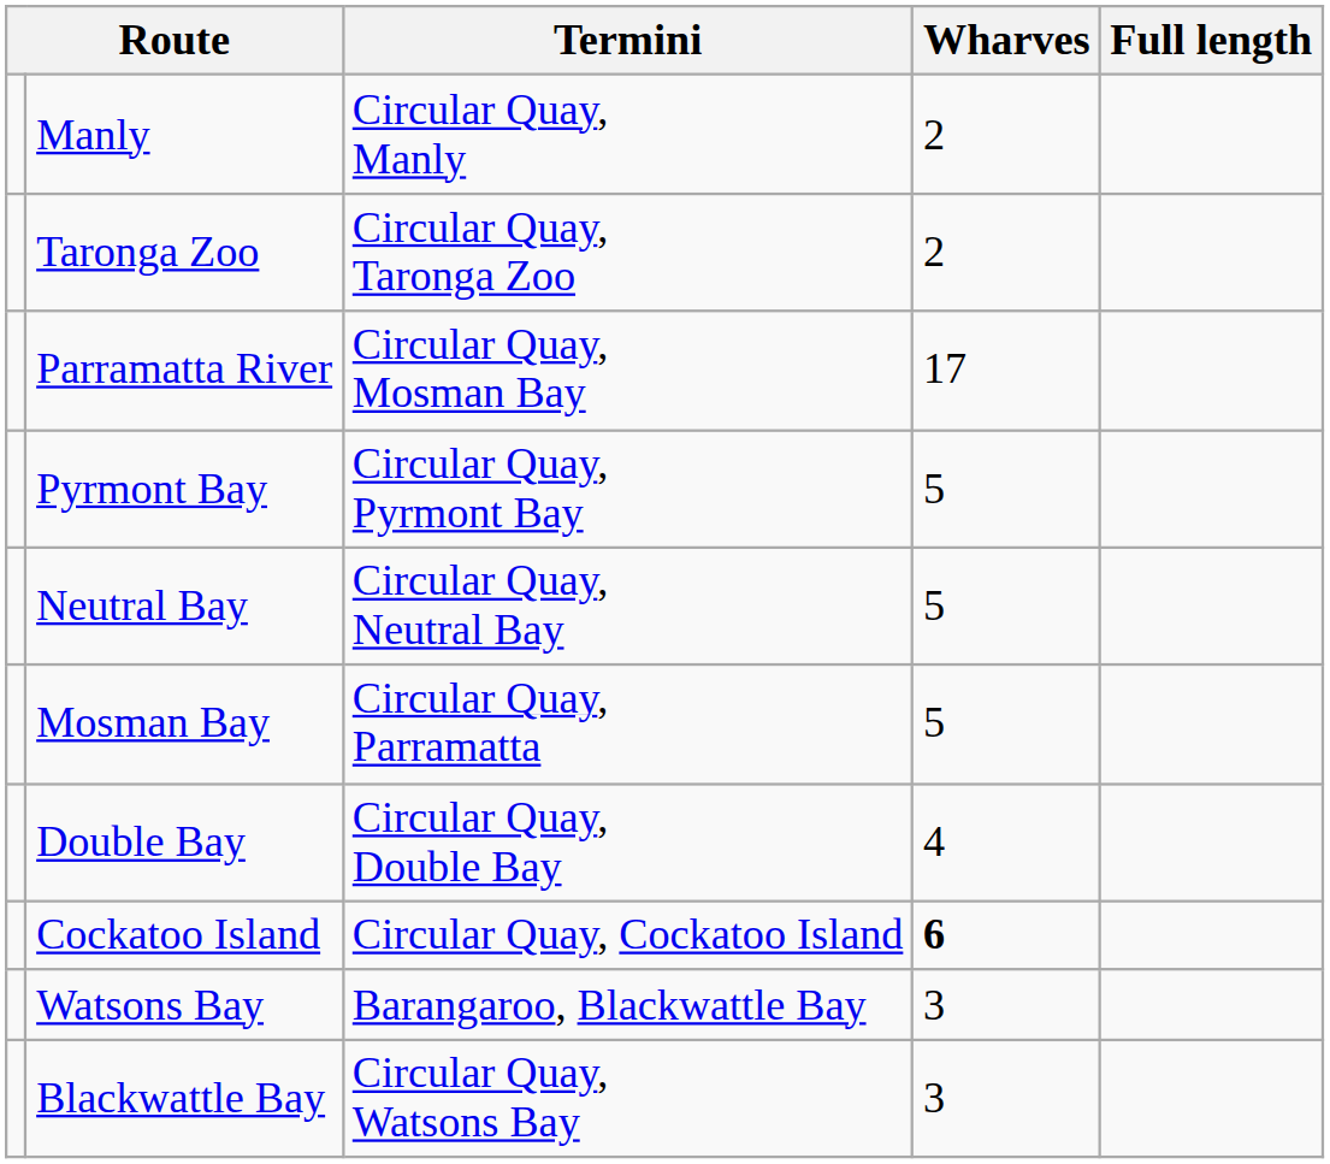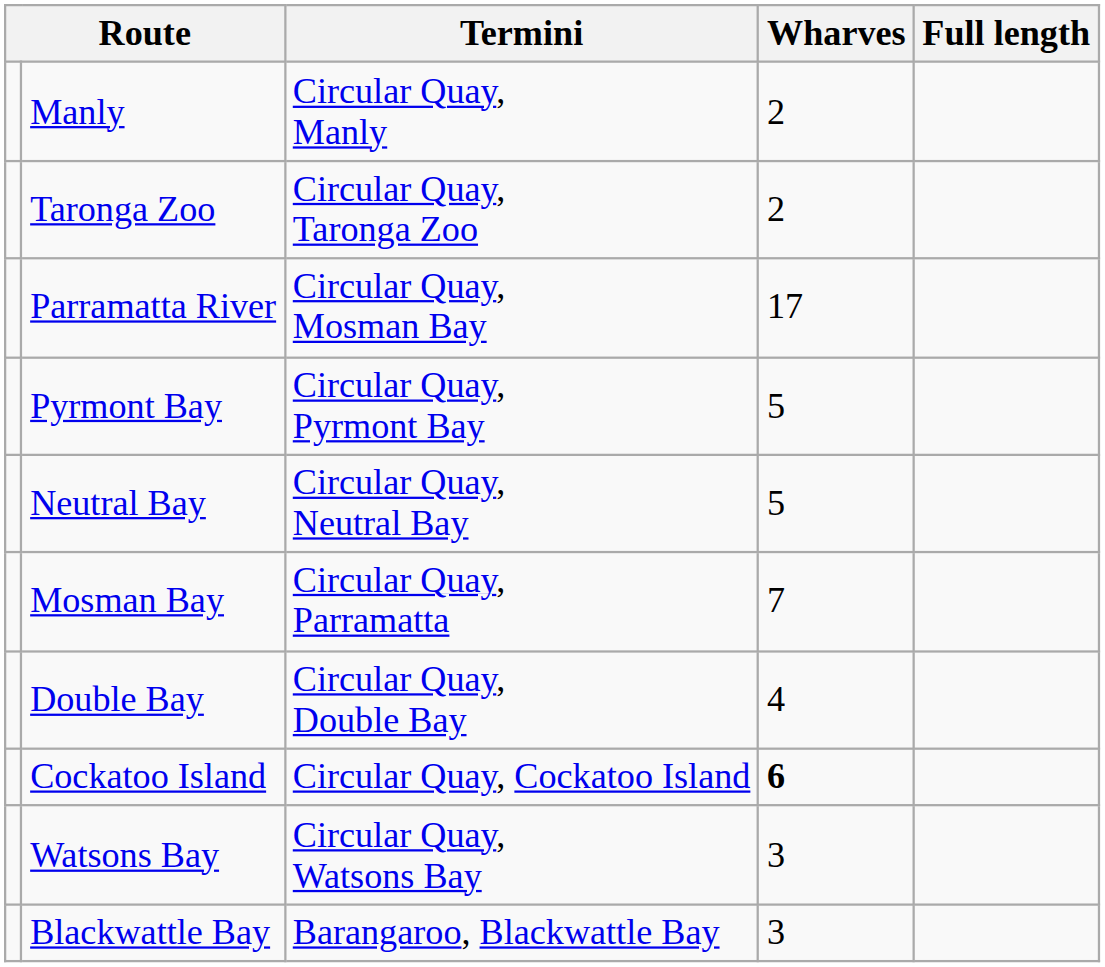Mosman Bay | Wharves: 5 -> 7
Watsons Bay | Termini: Barangaroo, Blackwattle Bay -> Circular Quay, Watsons Bay
Blackwattle Bay | Termini: Circular Quay, Watsons Bay -> Barangaroo, Blackwattle Bay
